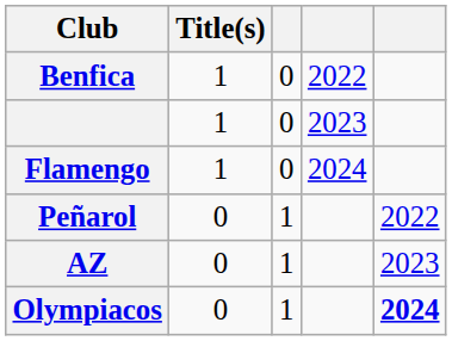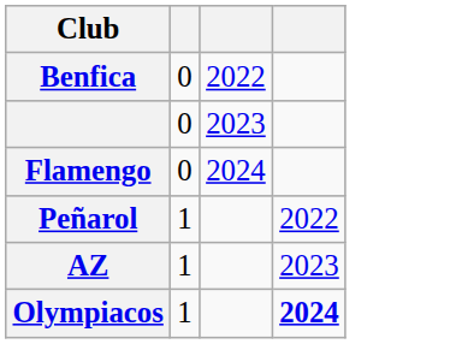- column: Title(s) | 1 | 1 | 1 | 0 | 0 | 0
